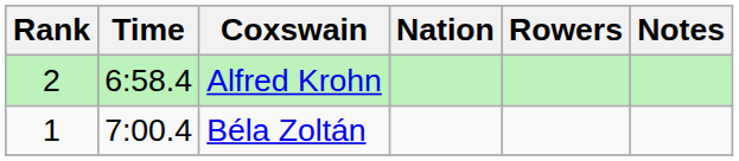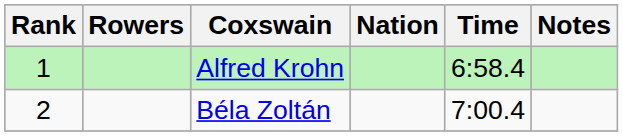columns swapped: Rowers <-> Time
Alfred Krohn | Rank: 2 -> 1
Béla Zoltán | Rank: 1 -> 2
